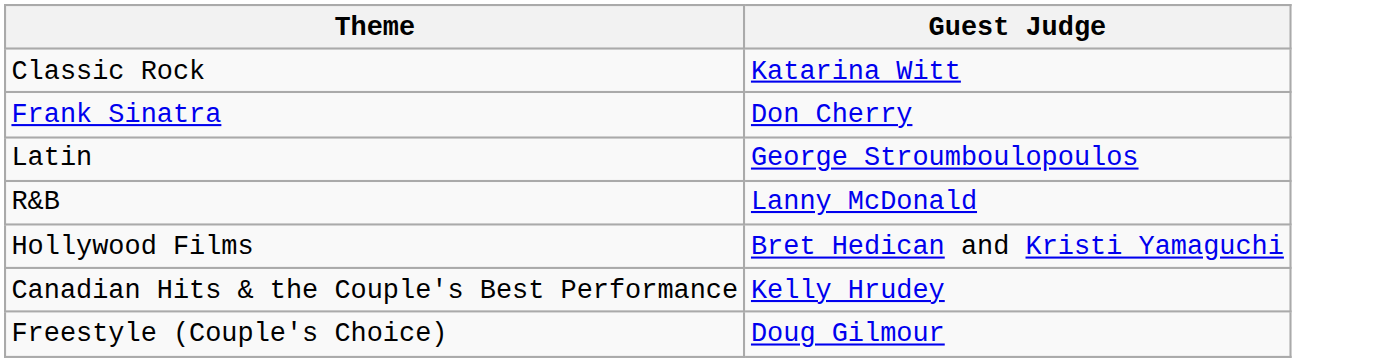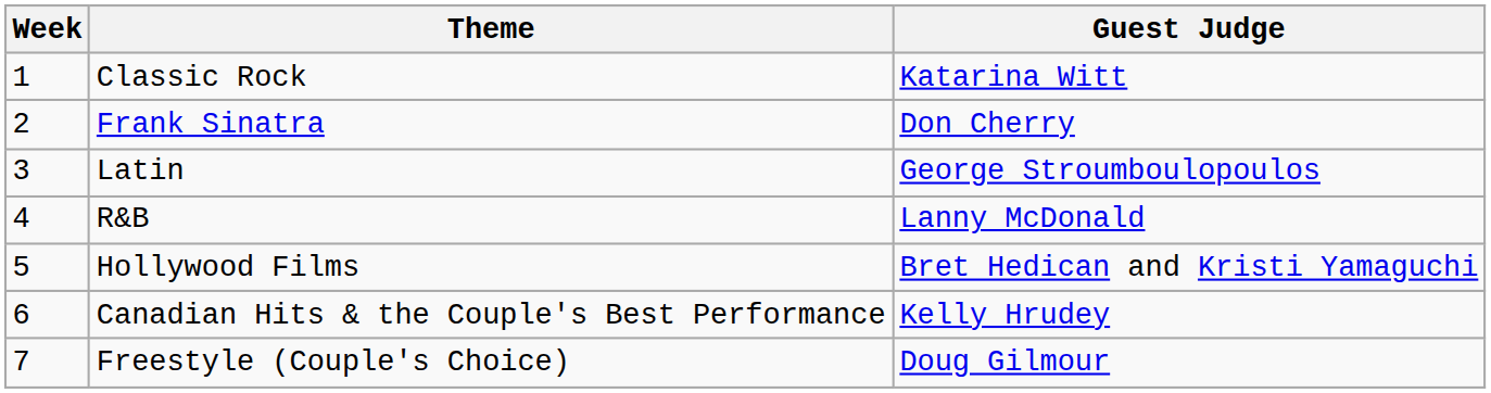+ column: Week | 1 | 2 | 3 | 4 | 5 | 6 | 7
